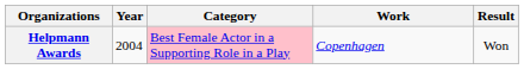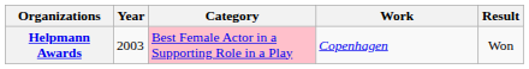Helpmann Awards | Year: 2004 -> 2003
